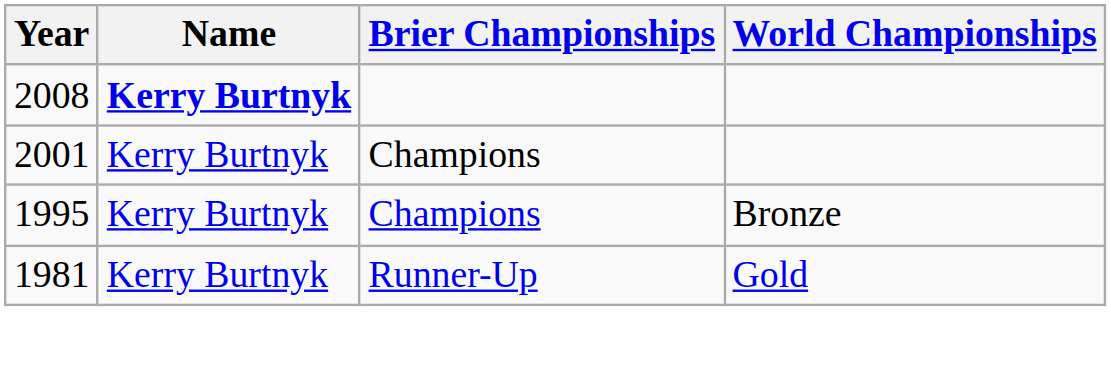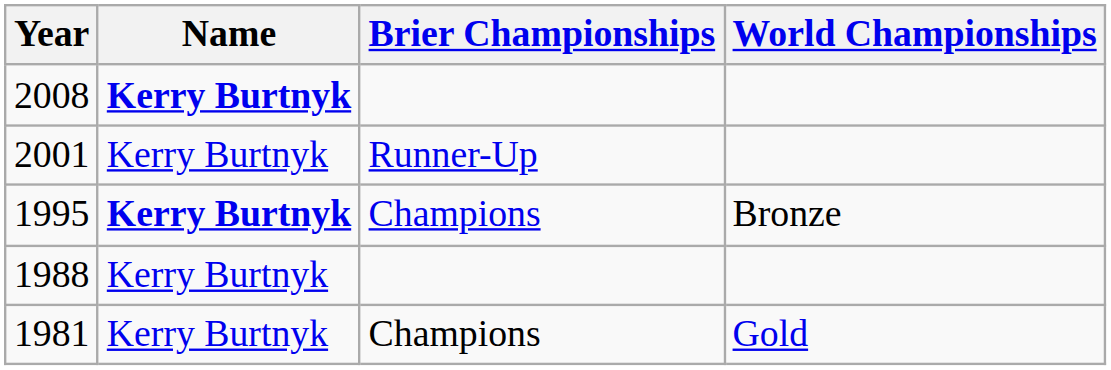2001 | Brier Championships: Champions -> Runner-Up
1995 | Name: normal -> bold
+ row: 1988 | Kerry Burtnyk
1981 | Brier Championships: Runner-Up -> Champions
